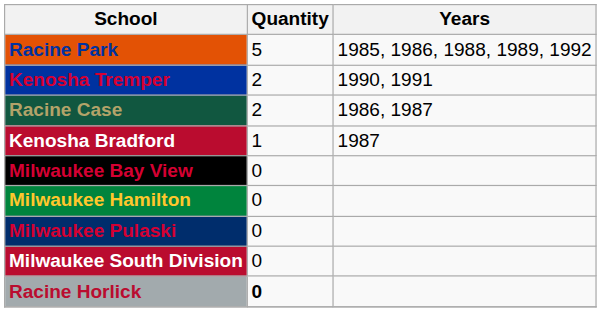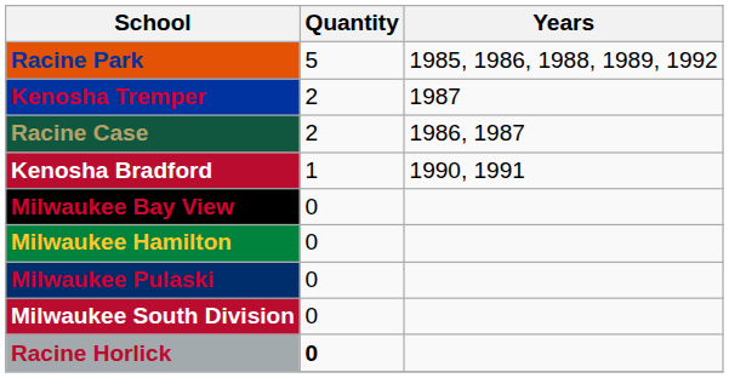Kenosha Tremper | Years: 1990, 1991 -> 1987
Kenosha Bradford | Years: 1987 -> 1990, 1991
